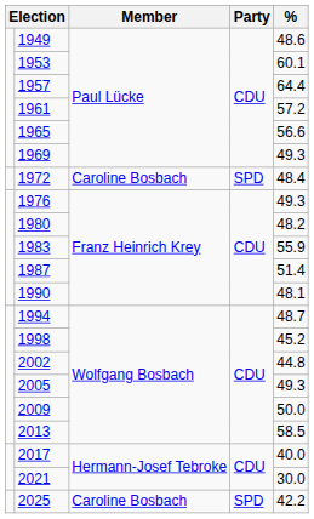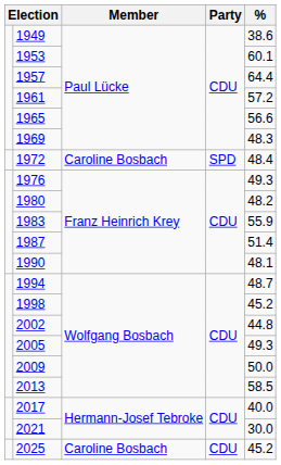1949 | %: 48.6 -> 38.6
1969 | %: 49.3 -> 48.3
2025 | Party: SPD -> CDU
2025 | %: 42.2 -> 45.2
